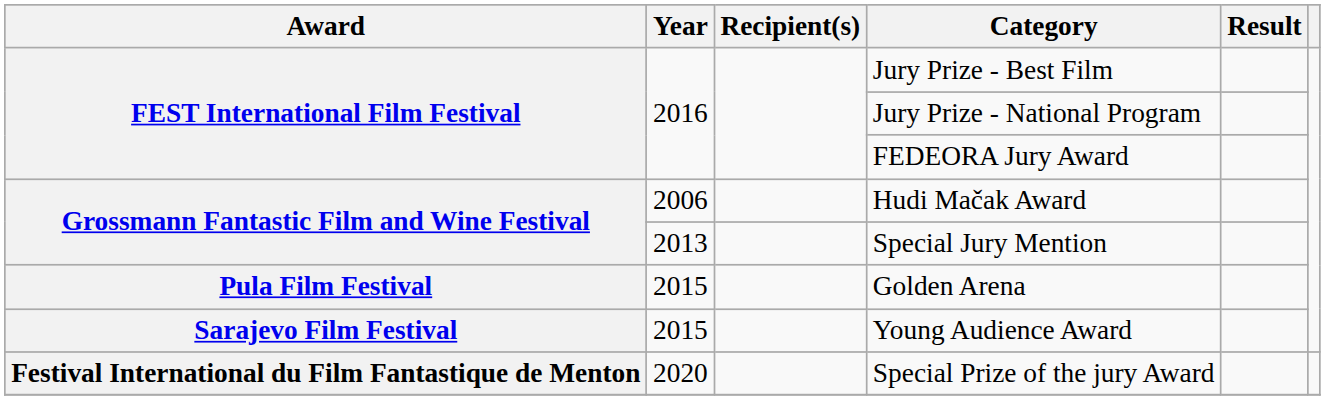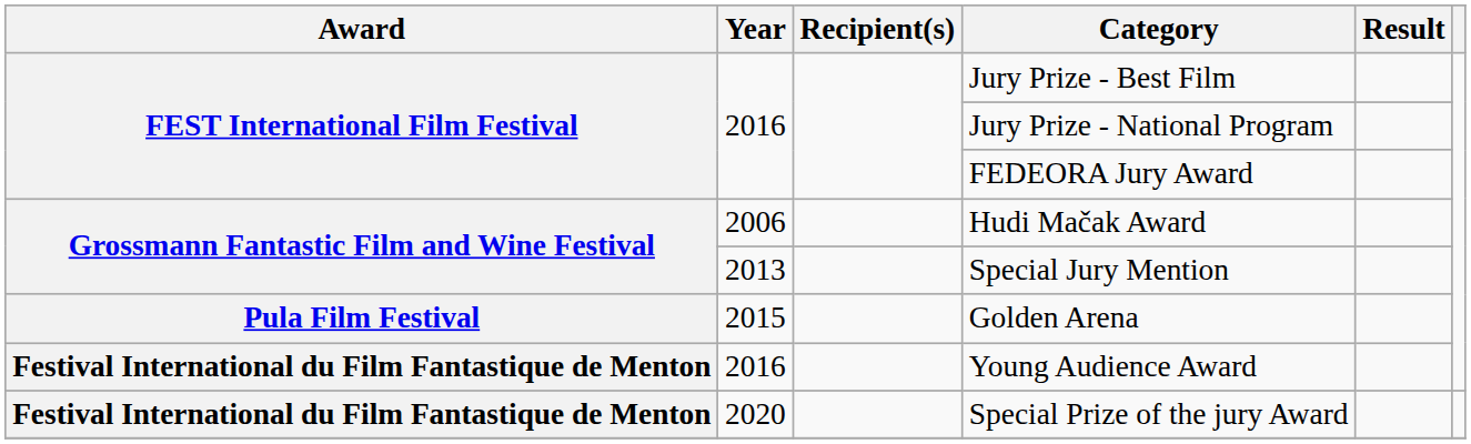Young Audience Award | Award: Sarajevo Film Festival -> Festival International du Film Fantastique de Menton
Young Audience Award | Year: 2015 -> 2016
